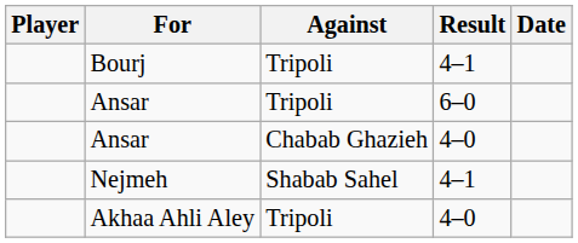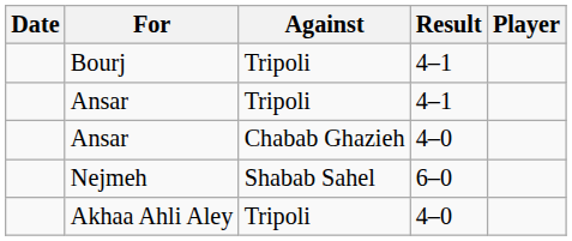columns swapped: Player <-> Date
Ansar / Tripoli | Result: 6–0 -> 4–1
Nejmeh | Result: 4–1 -> 6–0
